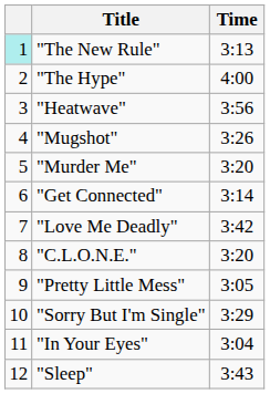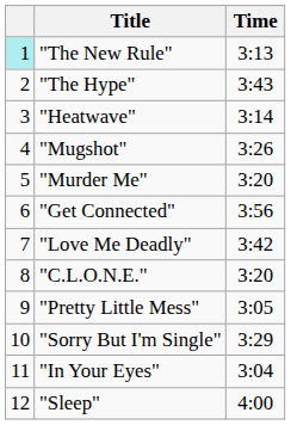"The Hype" | Time: 4:00 -> 3:43
"Heatwave" | Time: 3:56 -> 3:14
"Get Connected" | Time: 3:14 -> 3:56
"Sleep" | Time: 3:43 -> 4:00
